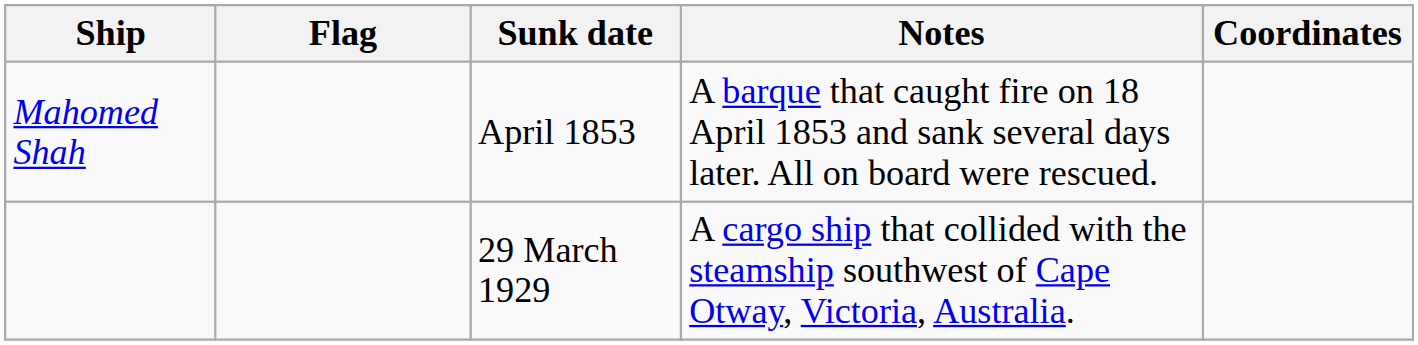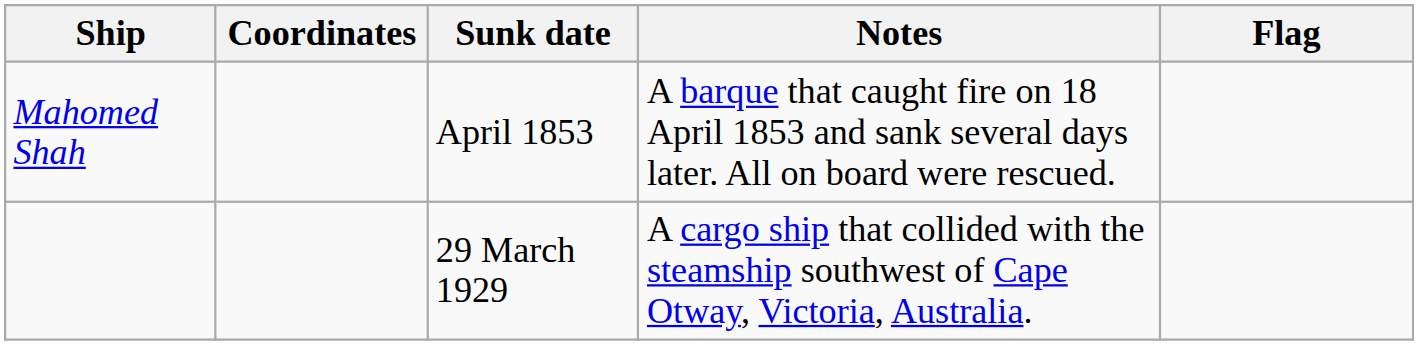columns swapped: Flag <-> Coordinates
